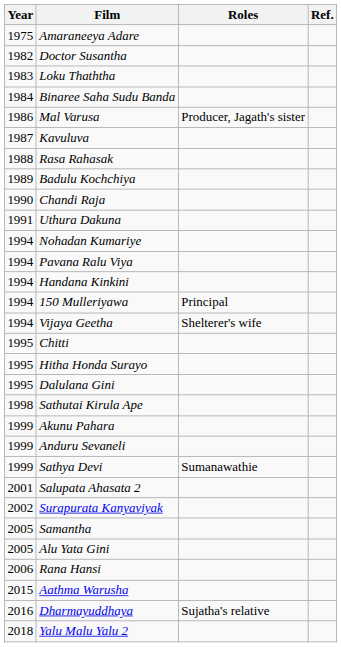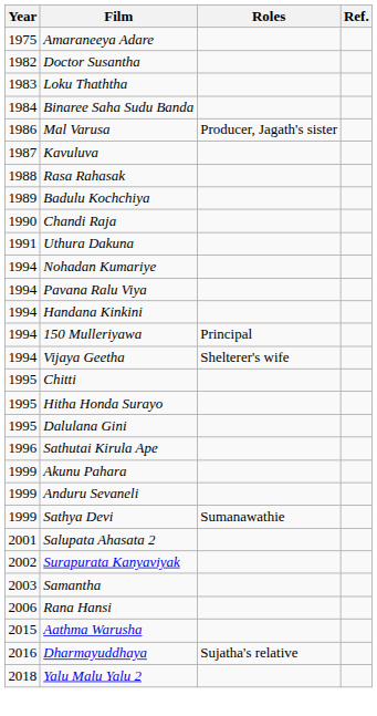Sathutai Kirula Ape | Year: 1998 -> 1996
Samantha | Year: 2005 -> 2003
- row: 2005 | Alu Yata Gini
